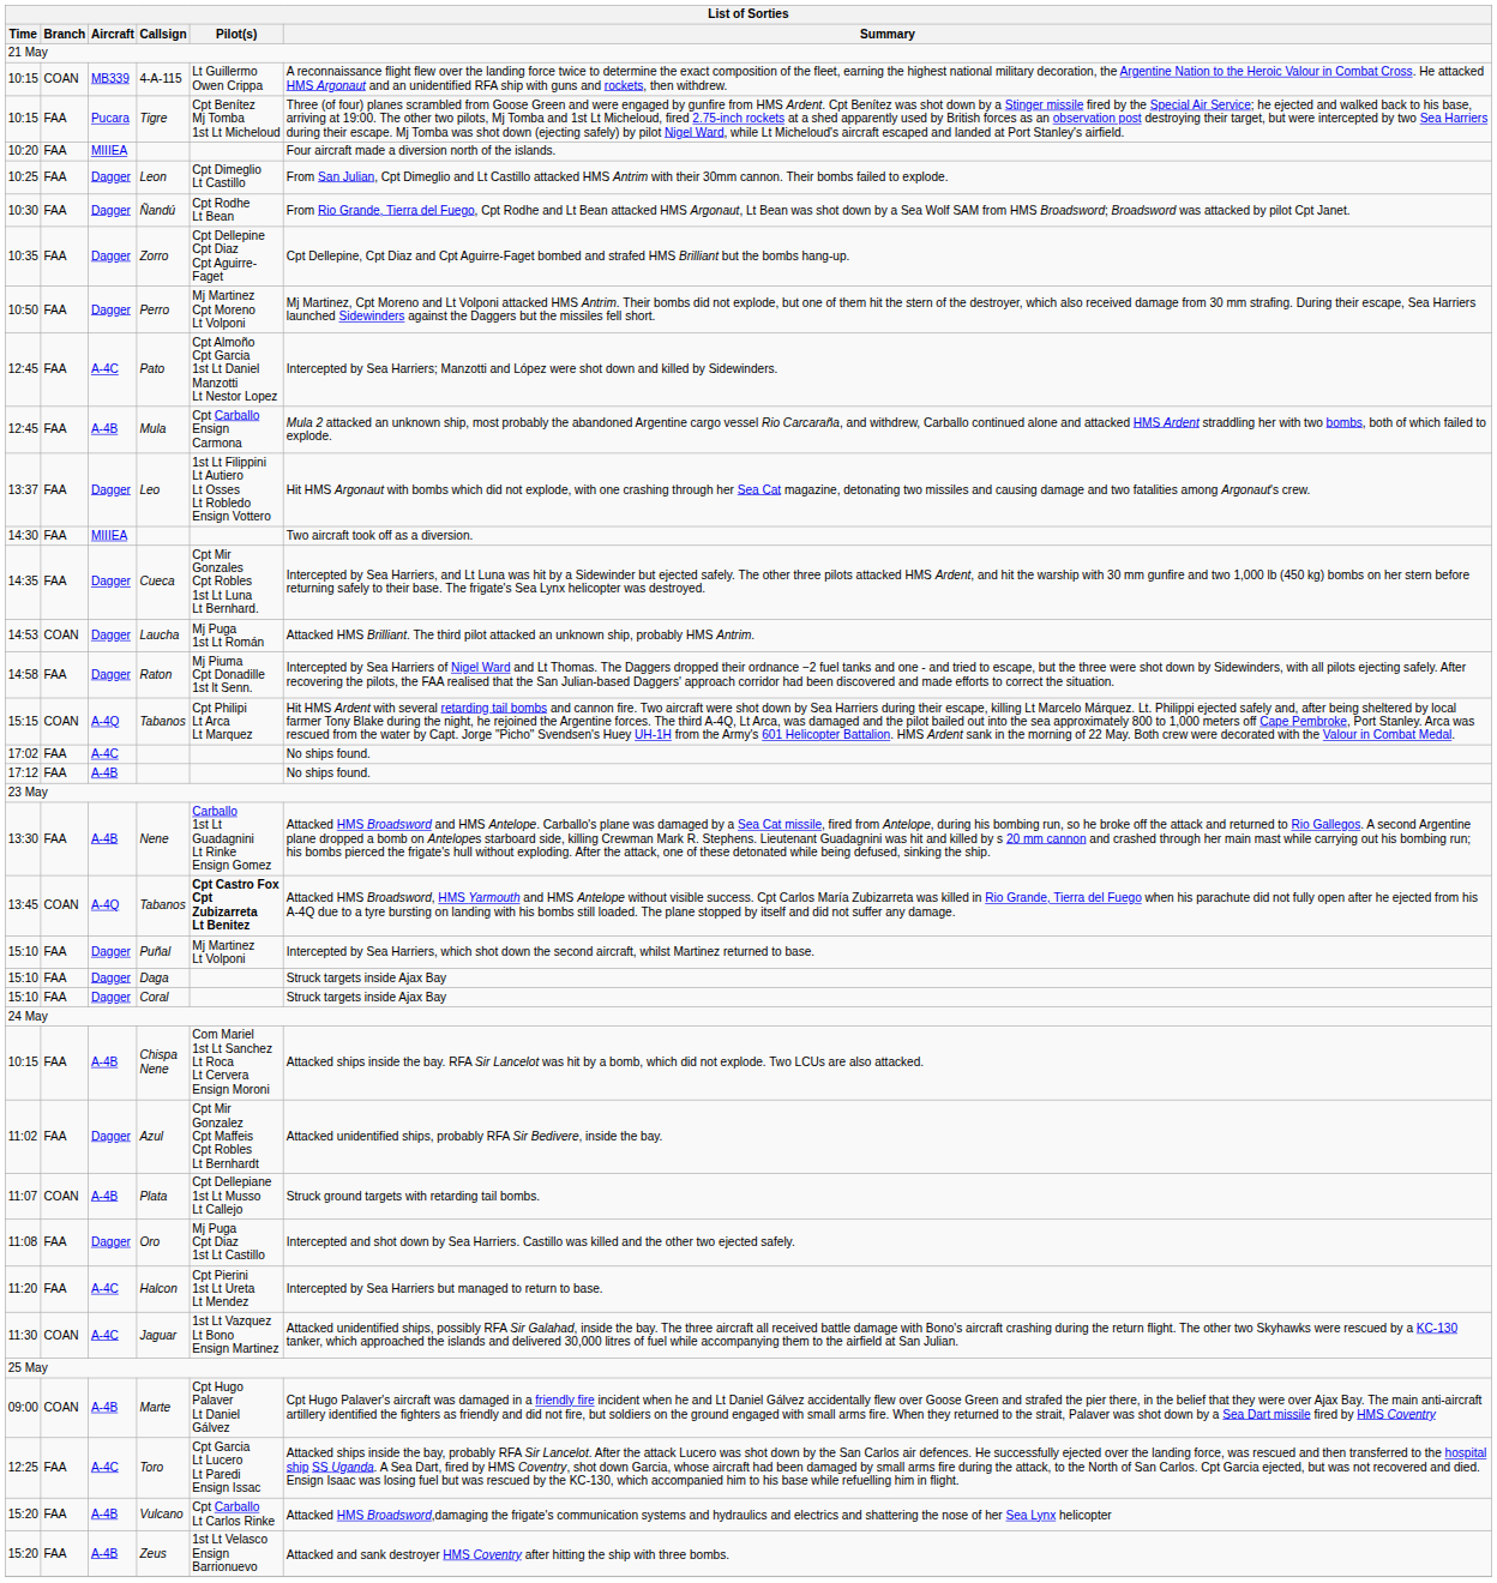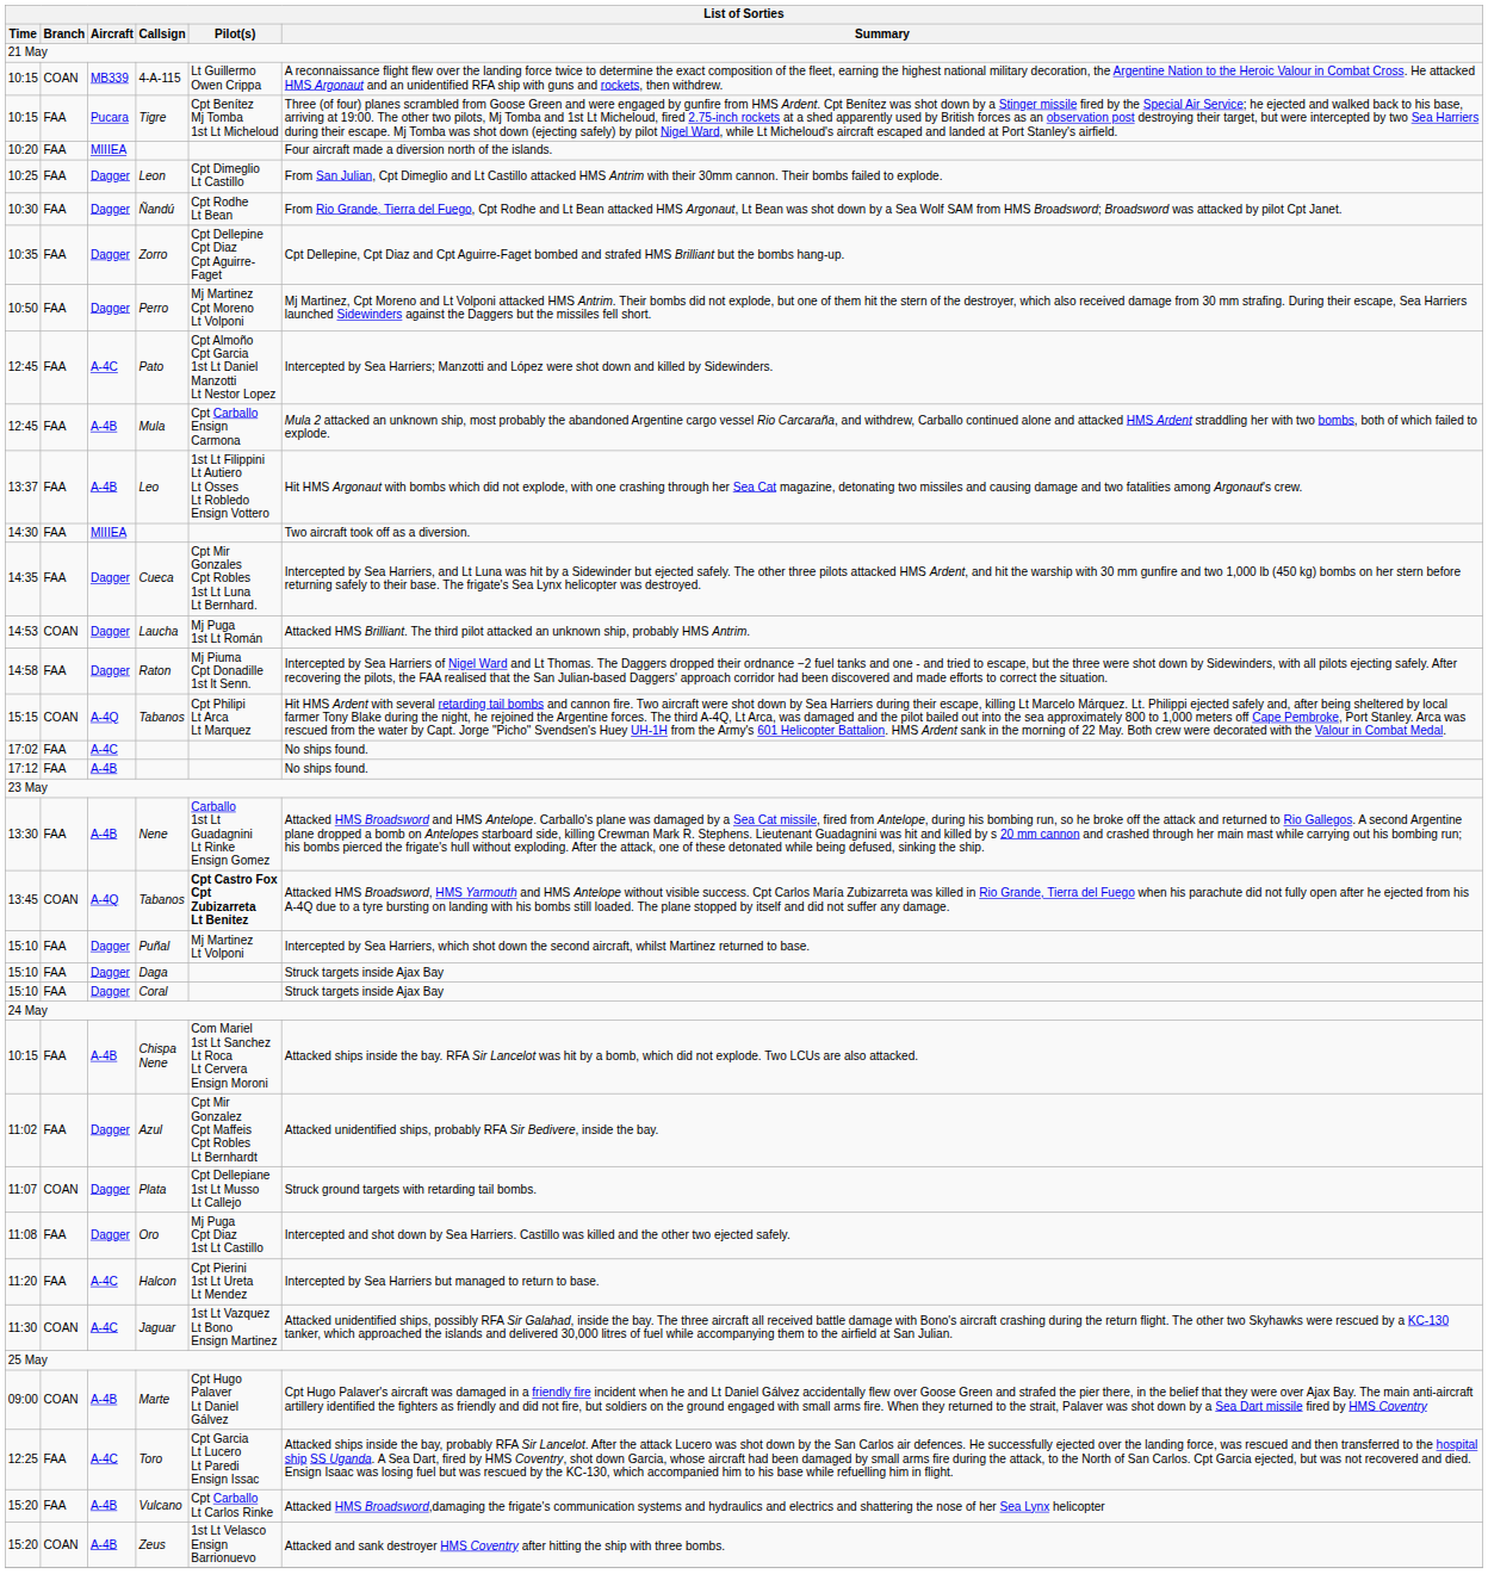Leo | Aircraft: Dagger -> A-4B
Plata | Aircraft: A-4B -> Dagger
Zeus | Branch: FAA -> COAN
